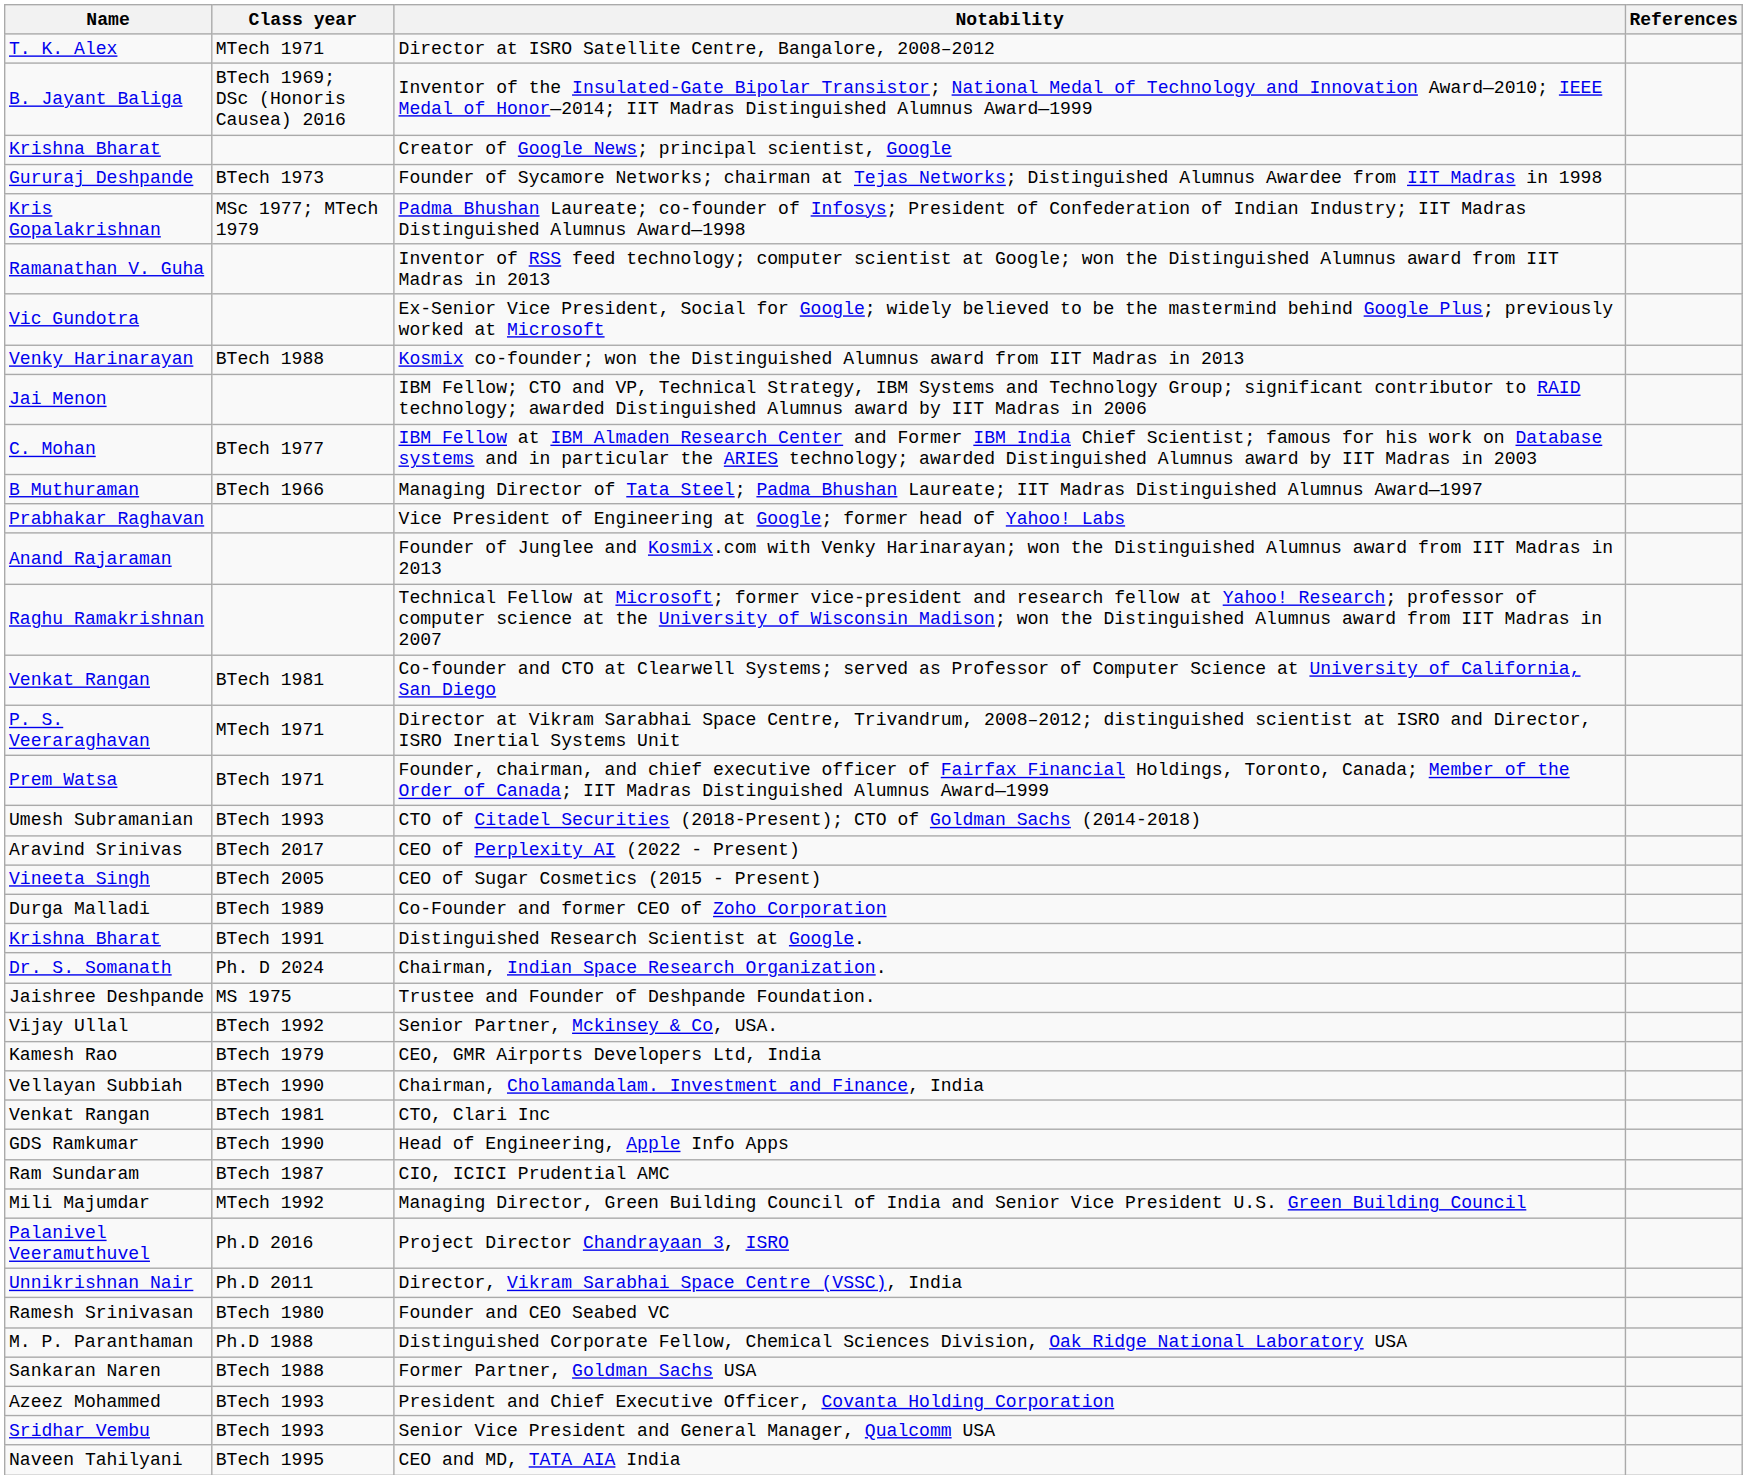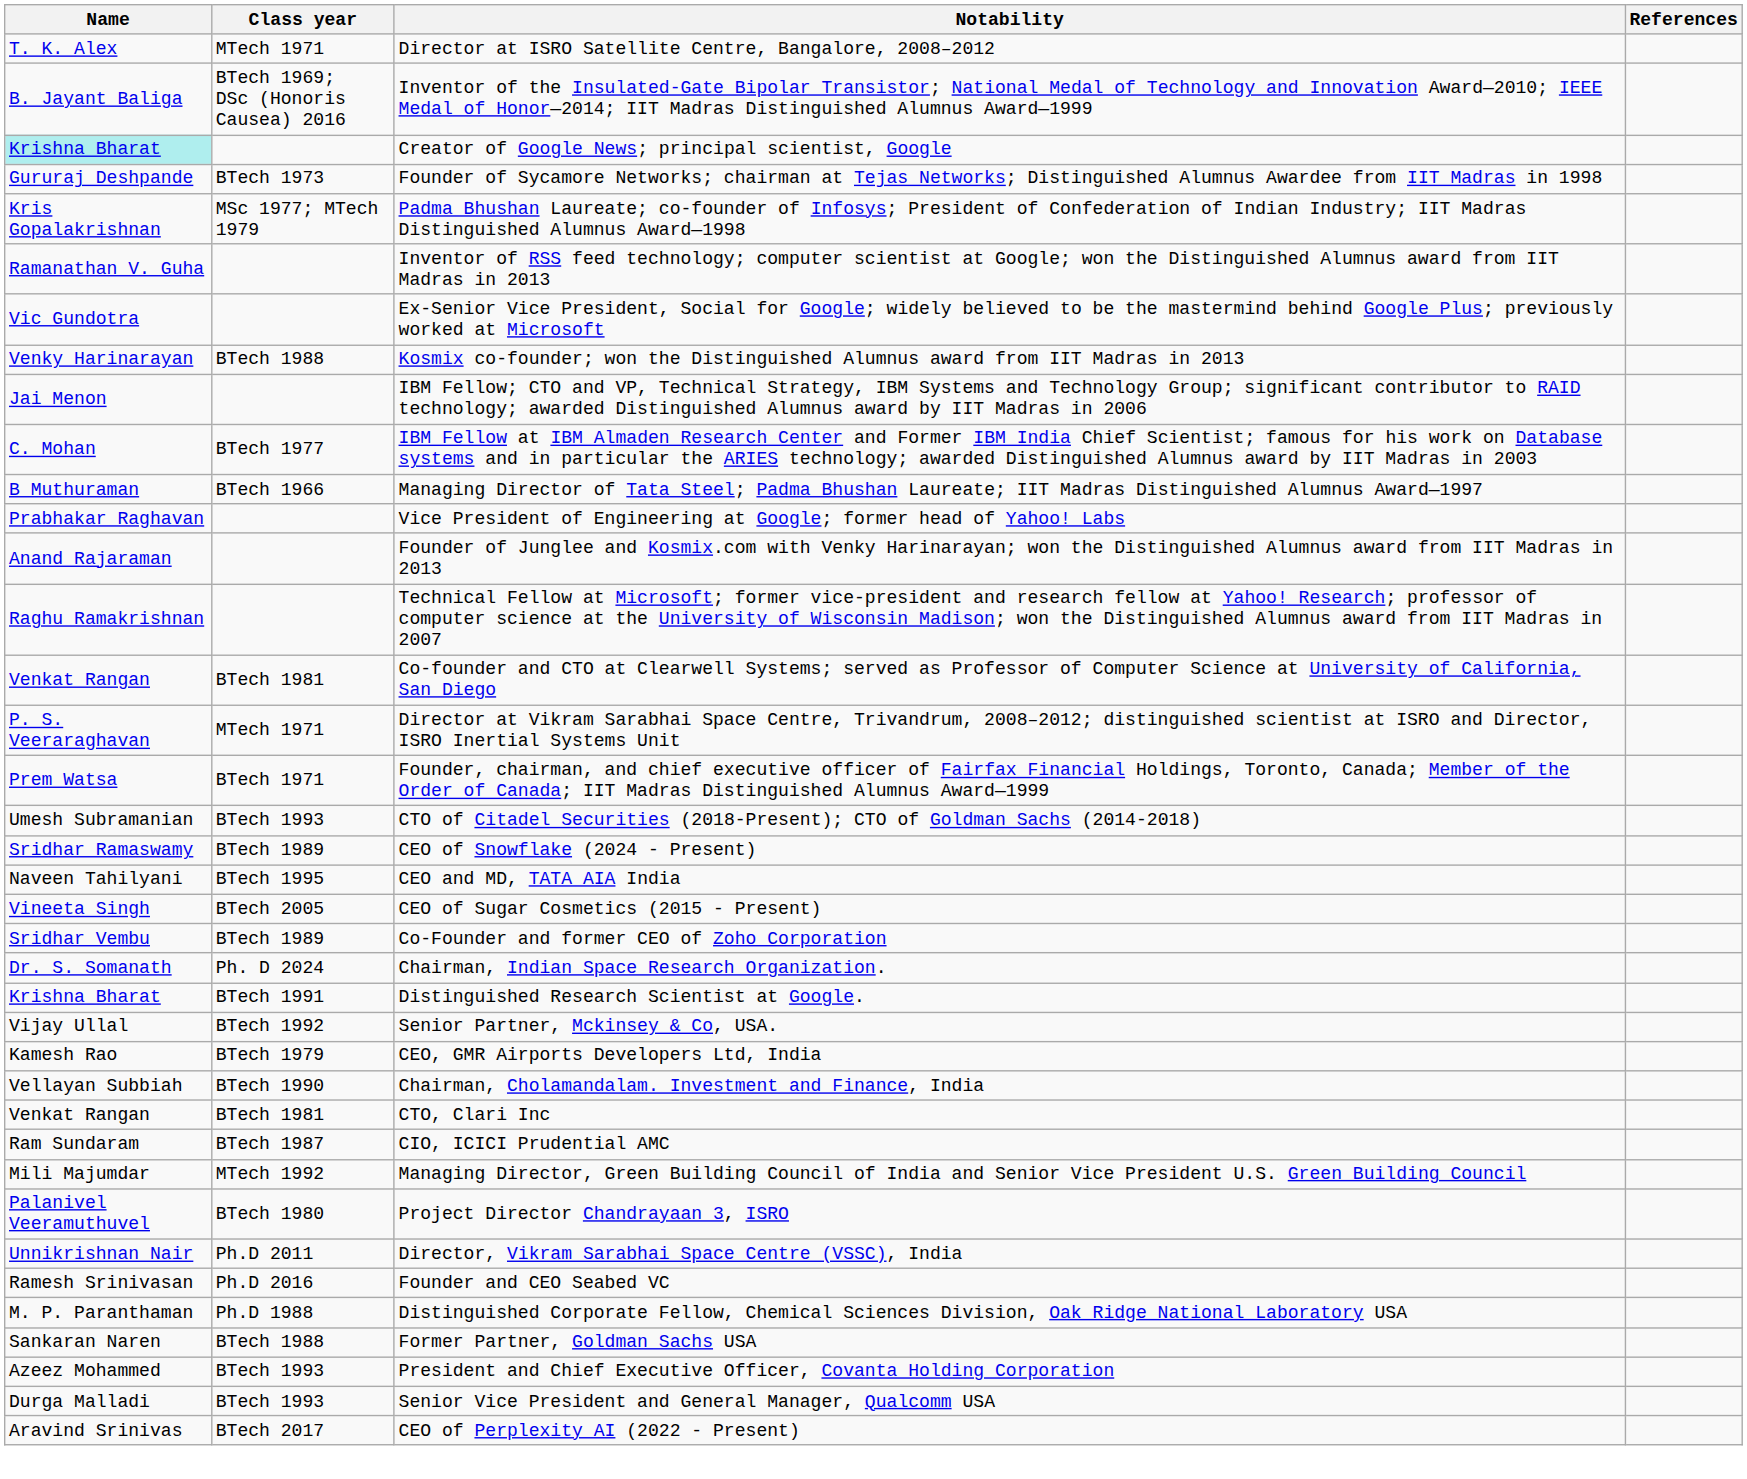Creator of Google News; principal scientist, Google | Name: no background -> paleturquoise background
+ row: Sridhar Ramaswamy | BTech 1989 | CEO of Snowflake (2024 - Present)
rows swapped: CEO of Perplexity AI (2022 - Present) <-> CEO and MD, TATA AIA India
Co-Founder and former CEO of Zoho Corporation | Name: Durga Malladi -> Sridhar Vembu
rows swapped: Distinguished Research Scientist at Google. <-> Chairman, Indian Space Research Organization.
- row: Jaishree Deshpande | MS 1975 | Trustee and Founder of Deshpande Foundation.
- row: GDS Ramkumar | BTech 1990 | Head of Engineering, Apple Info Apps
Project Director Chandrayaan 3, ISRO | Class year: Ph.D 2016 -> BTech 1980
Founder and CEO Seabed VC | Class year: BTech 1980 -> Ph.D 2016
Senior Vice President and General Manager, Qualcomm USA | Name: Sridhar Vembu -> Durga Malladi
